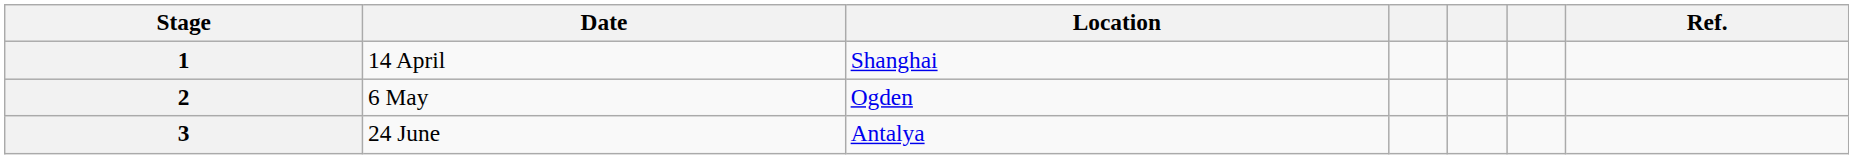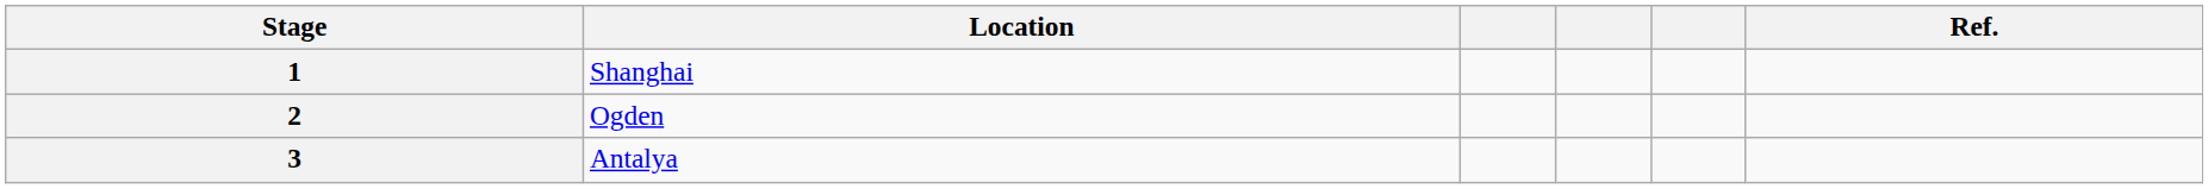- column: Date | 14 April | 6 May | 24 June
